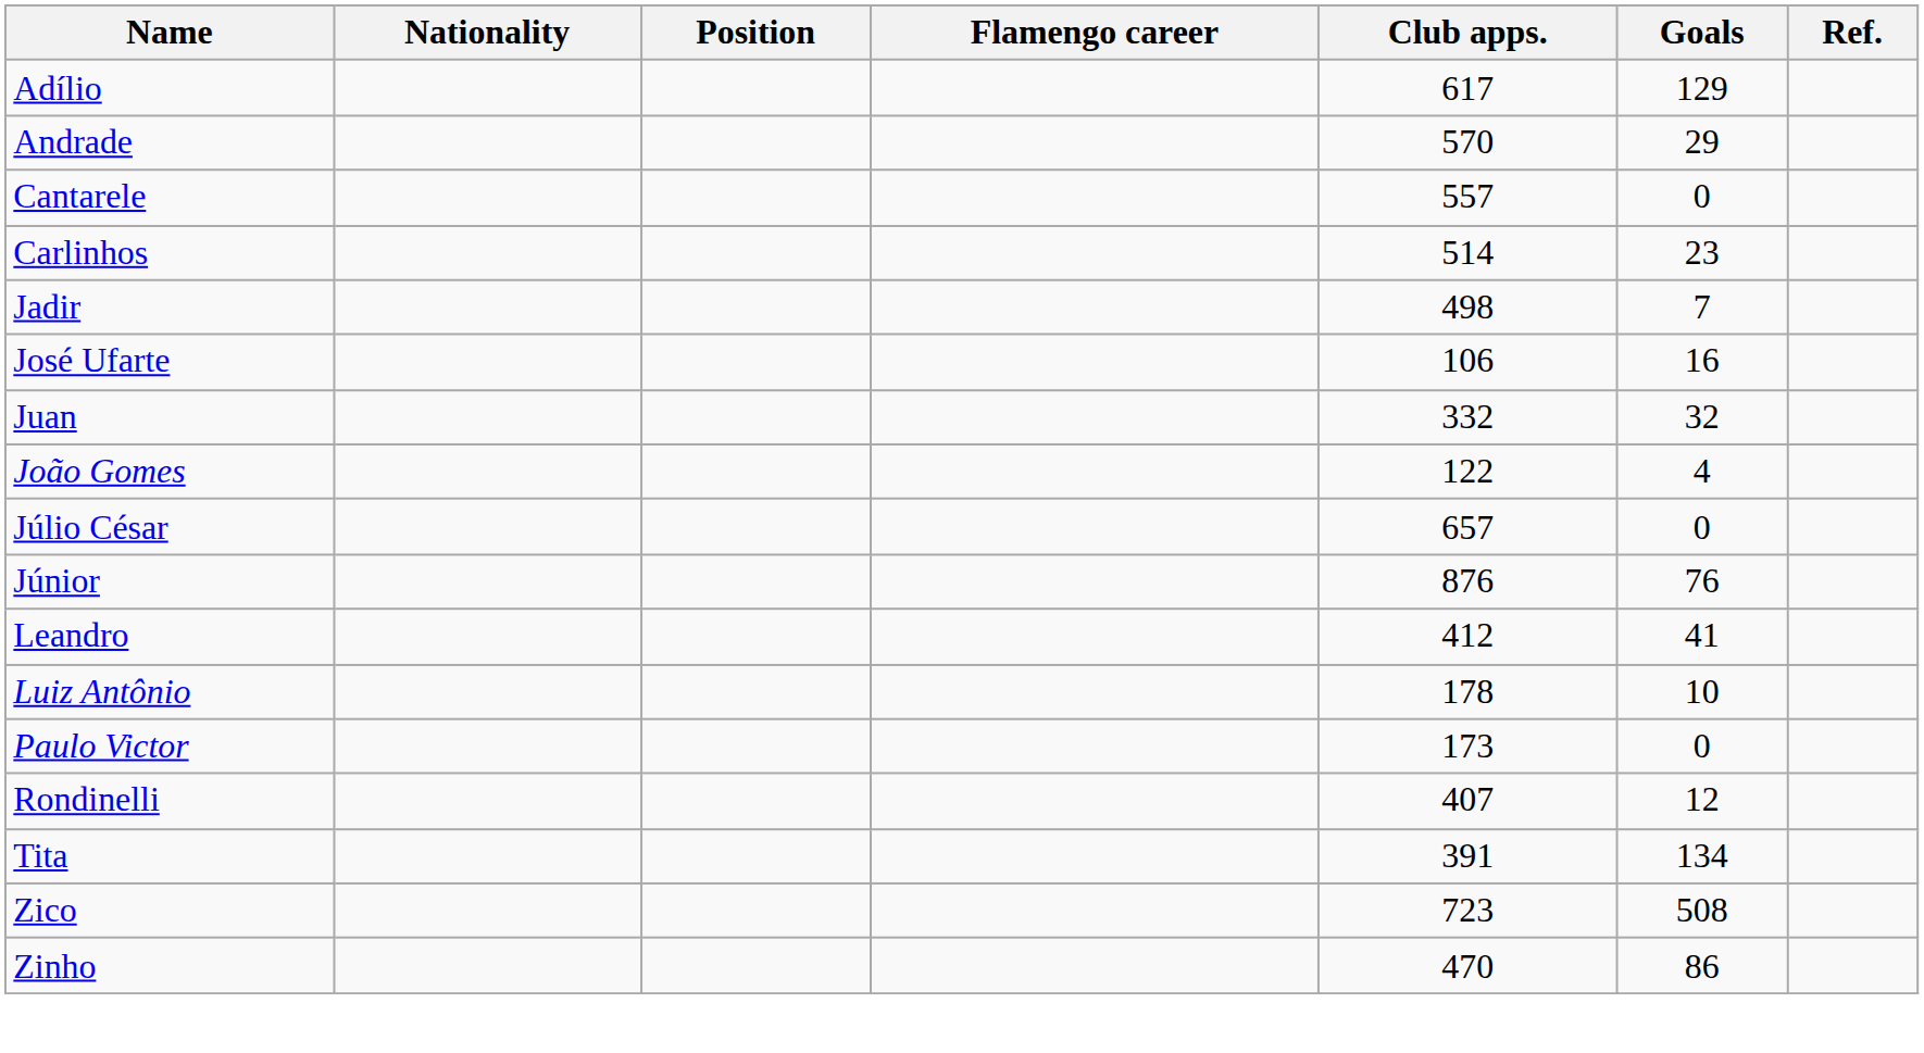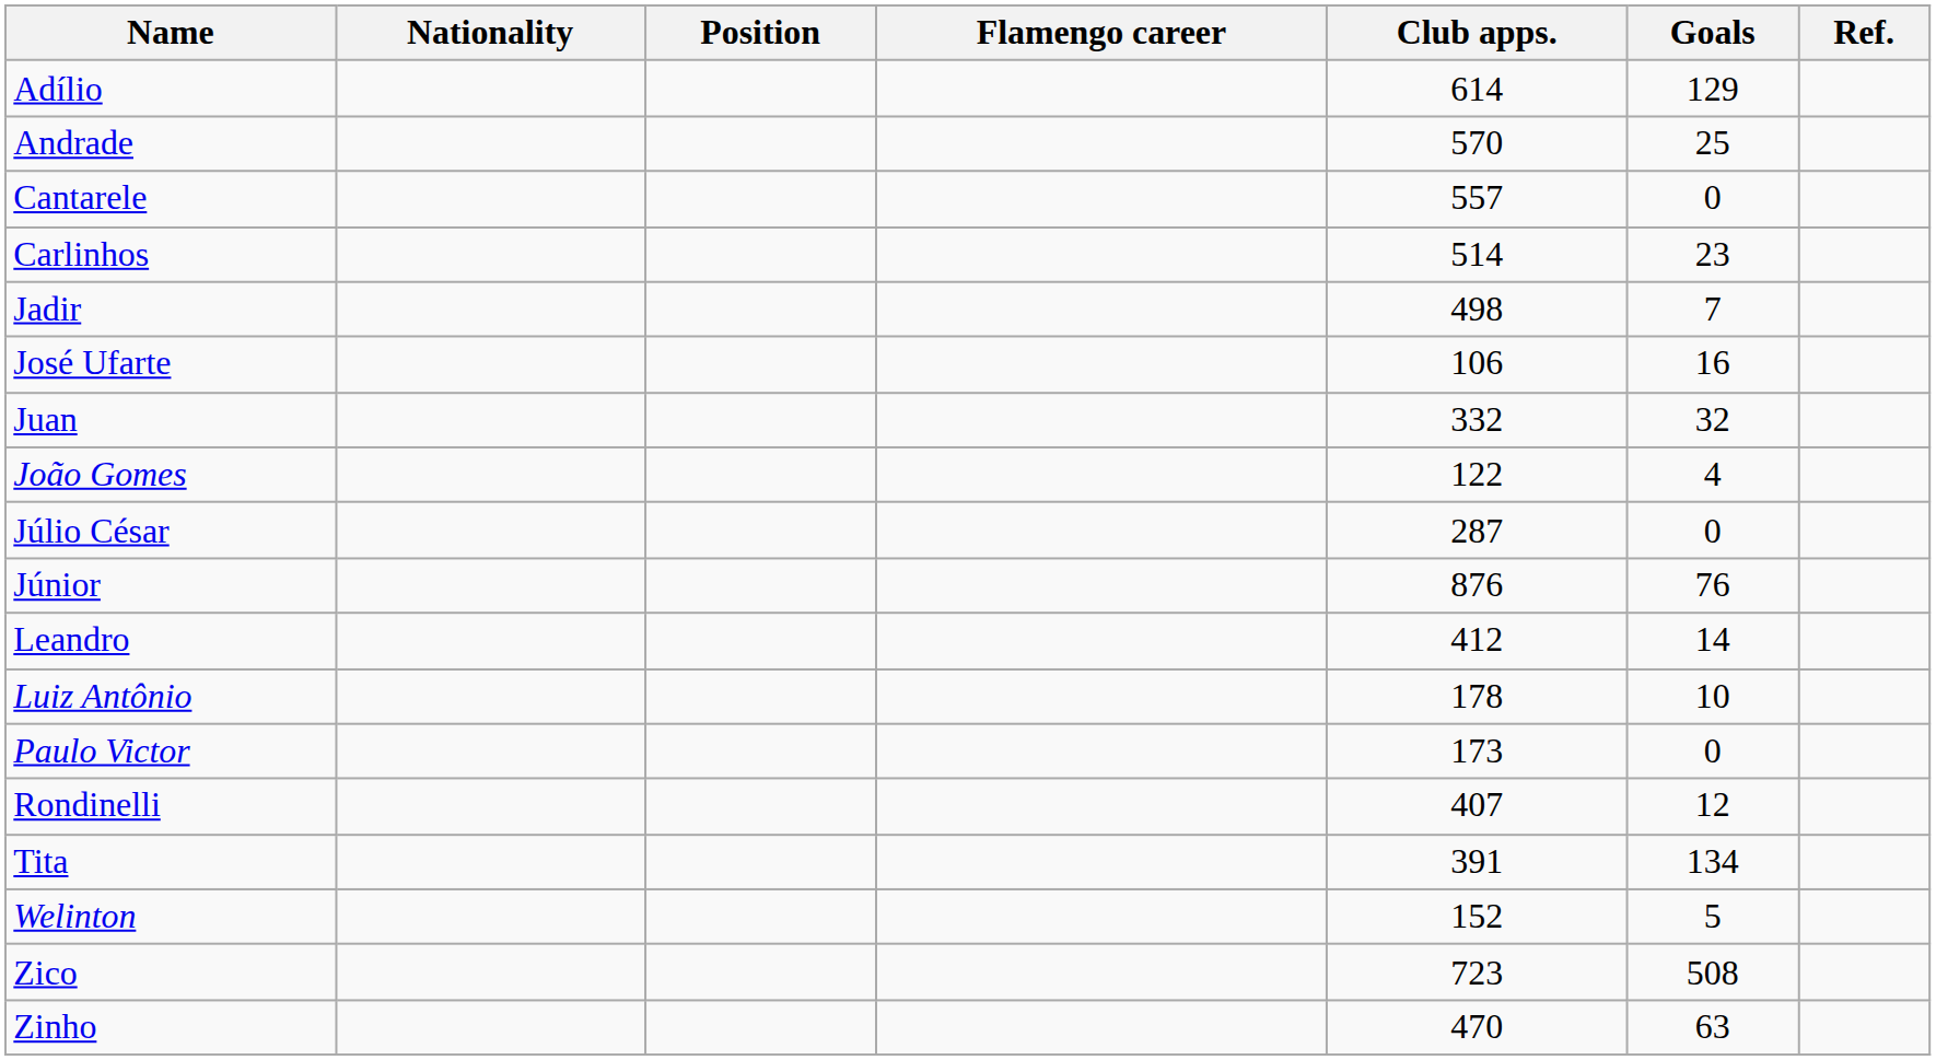Adílio | Club apps.: 617 -> 614
Andrade | Goals: 29 -> 25
Júlio César | Club apps.: 657 -> 287
Leandro | Goals: 41 -> 14
+ row: Welinton | 152 | 5
Zinho | Goals: 86 -> 63
